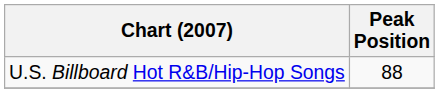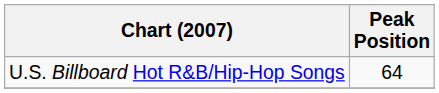U.S. Billboard Hot R&B/Hip-Hop Songs | Peak Position: 88 -> 64
